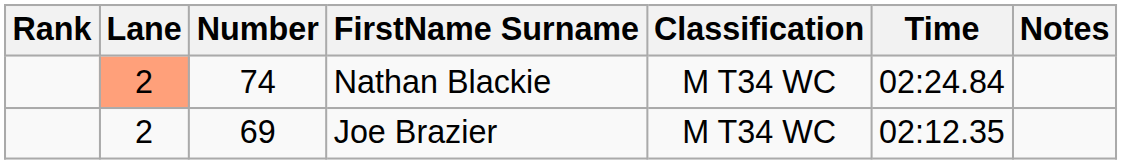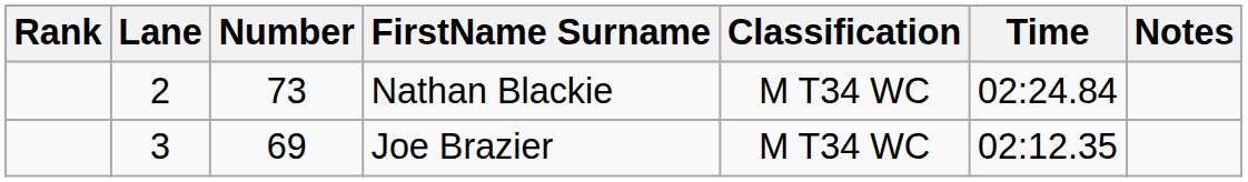Nathan Blackie | Lane: lightsalmon background -> no background
Nathan Blackie | Number: 74 -> 73
Joe Brazier | Lane: 2 -> 3
